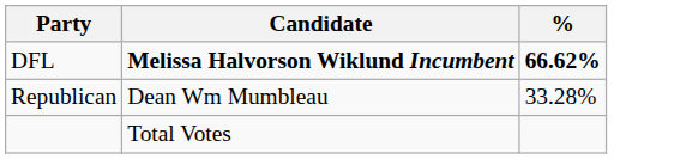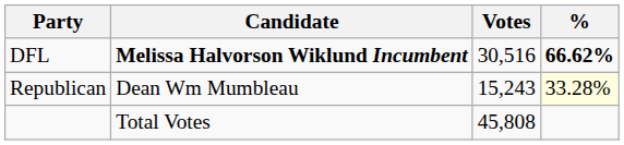+ column: Votes | 30,516 | 15,243 | 45,808
Republican | %: no background -> lightyellow background
